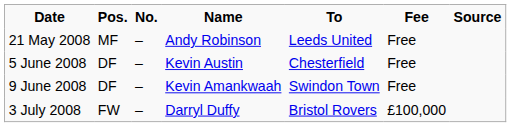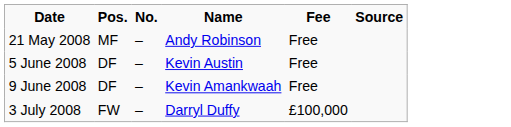- column: To | Leeds United | Chesterfield | Swindon Town | Bristol Rovers
